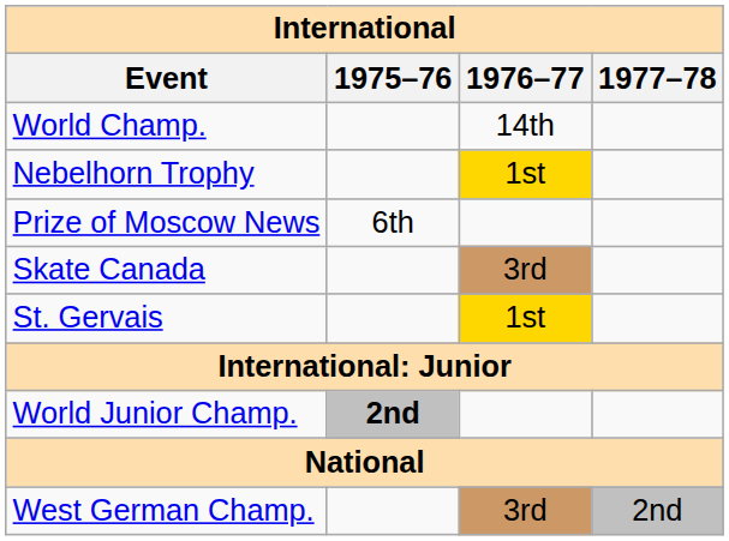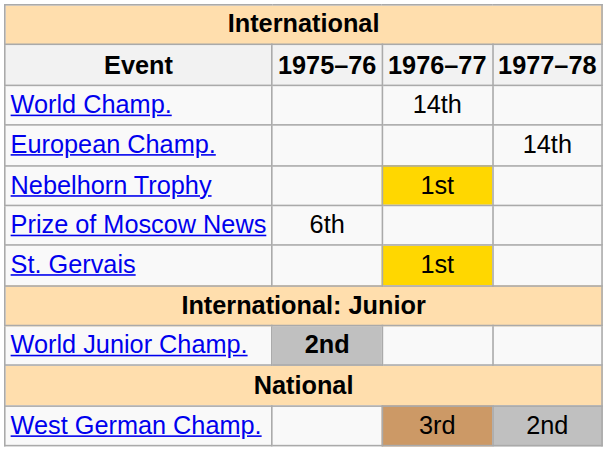+ row: European Champ. | 14th
- row: Skate Canada | 3rd
